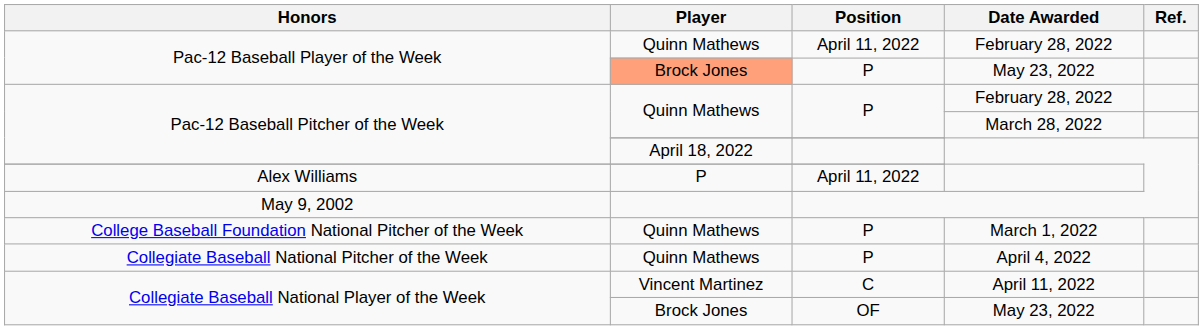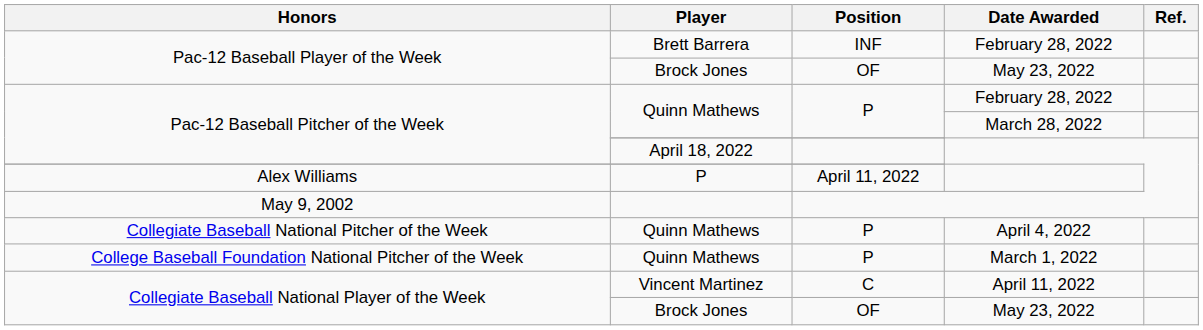Pac-12 Baseball Player of the Week / February 28, 2022 | Player: Quinn Mathews -> Brett Barrera
Pac-12 Baseball Player of the Week / February 28, 2022 | Position: April 11, 2022 -> INF
Pac-12 Baseball Player of the Week / May 23, 2022 | Player: lightsalmon background -> no background
Pac-12 Baseball Player of the Week / May 23, 2022 | Position: P -> OF
rows swapped: College Baseball Foundation National Pitcher of the Week <-> Collegiate Baseball National Pitcher of the Week
